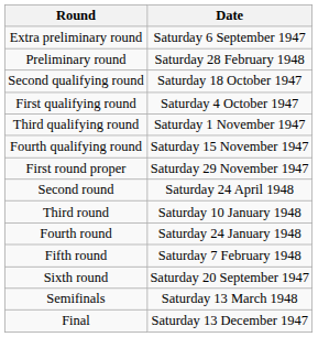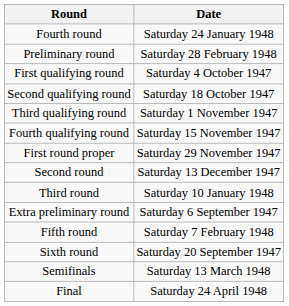rows swapped: Extra preliminary round <-> Fourth round
rows swapped: First qualifying round <-> Second qualifying round
Second round | Date: Saturday 24 April 1948 -> Saturday 13 December 1947
Final | Date: Saturday 13 December 1947 -> Saturday 24 April 1948
